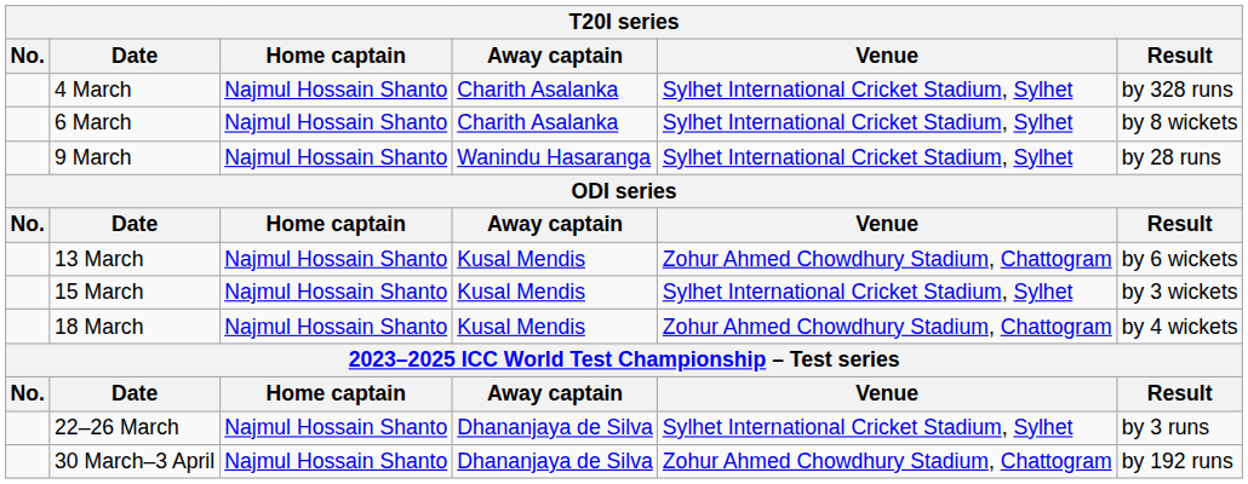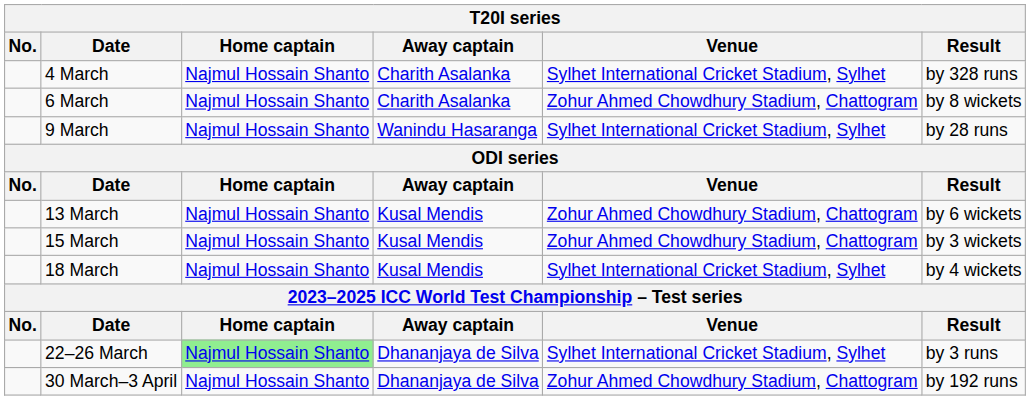6 March | Venue: Sylhet International Cricket Stadium, Sylhet -> Zohur Ahmed Chowdhury Stadium, Chattogram
15 March | Venue: Sylhet International Cricket Stadium, Sylhet -> Zohur Ahmed Chowdhury Stadium, Chattogram
18 March | Venue: Zohur Ahmed Chowdhury Stadium, Chattogram -> Sylhet International Cricket Stadium, Sylhet
22–26 March | Home captain: no background -> lightgreen background
